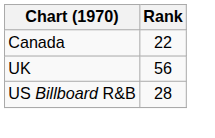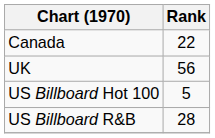+ row: US Billboard Hot 100 | 5
